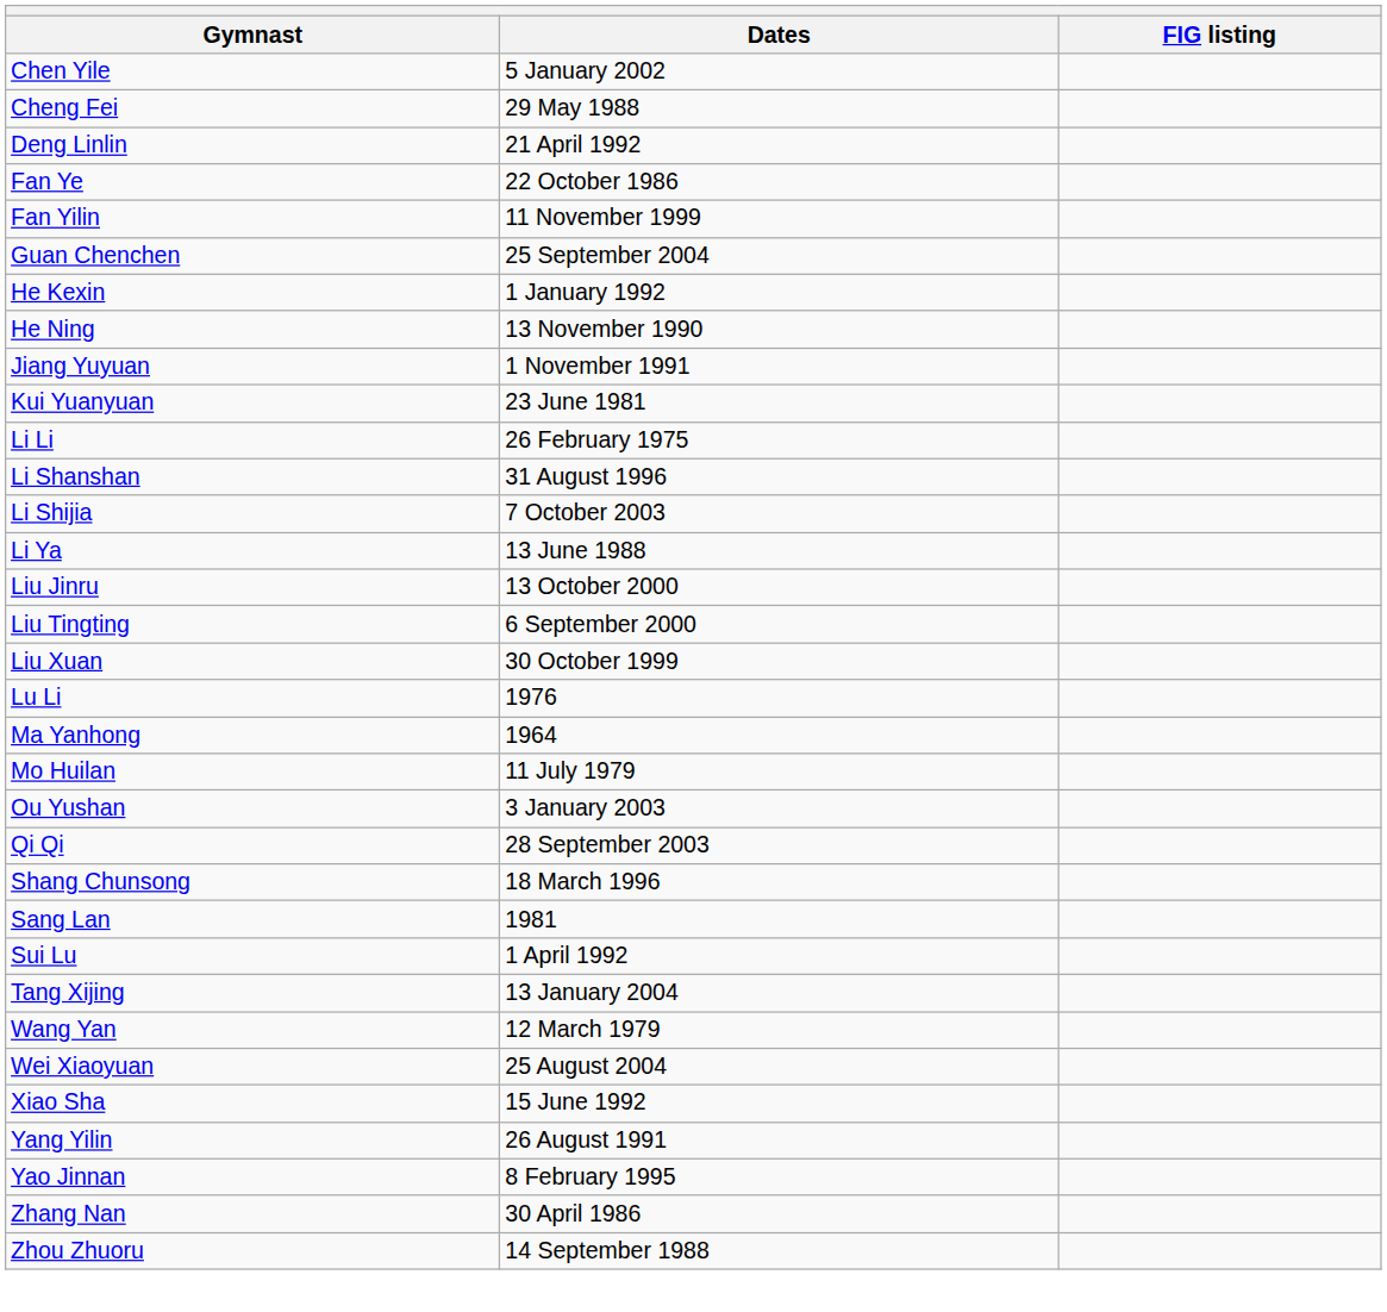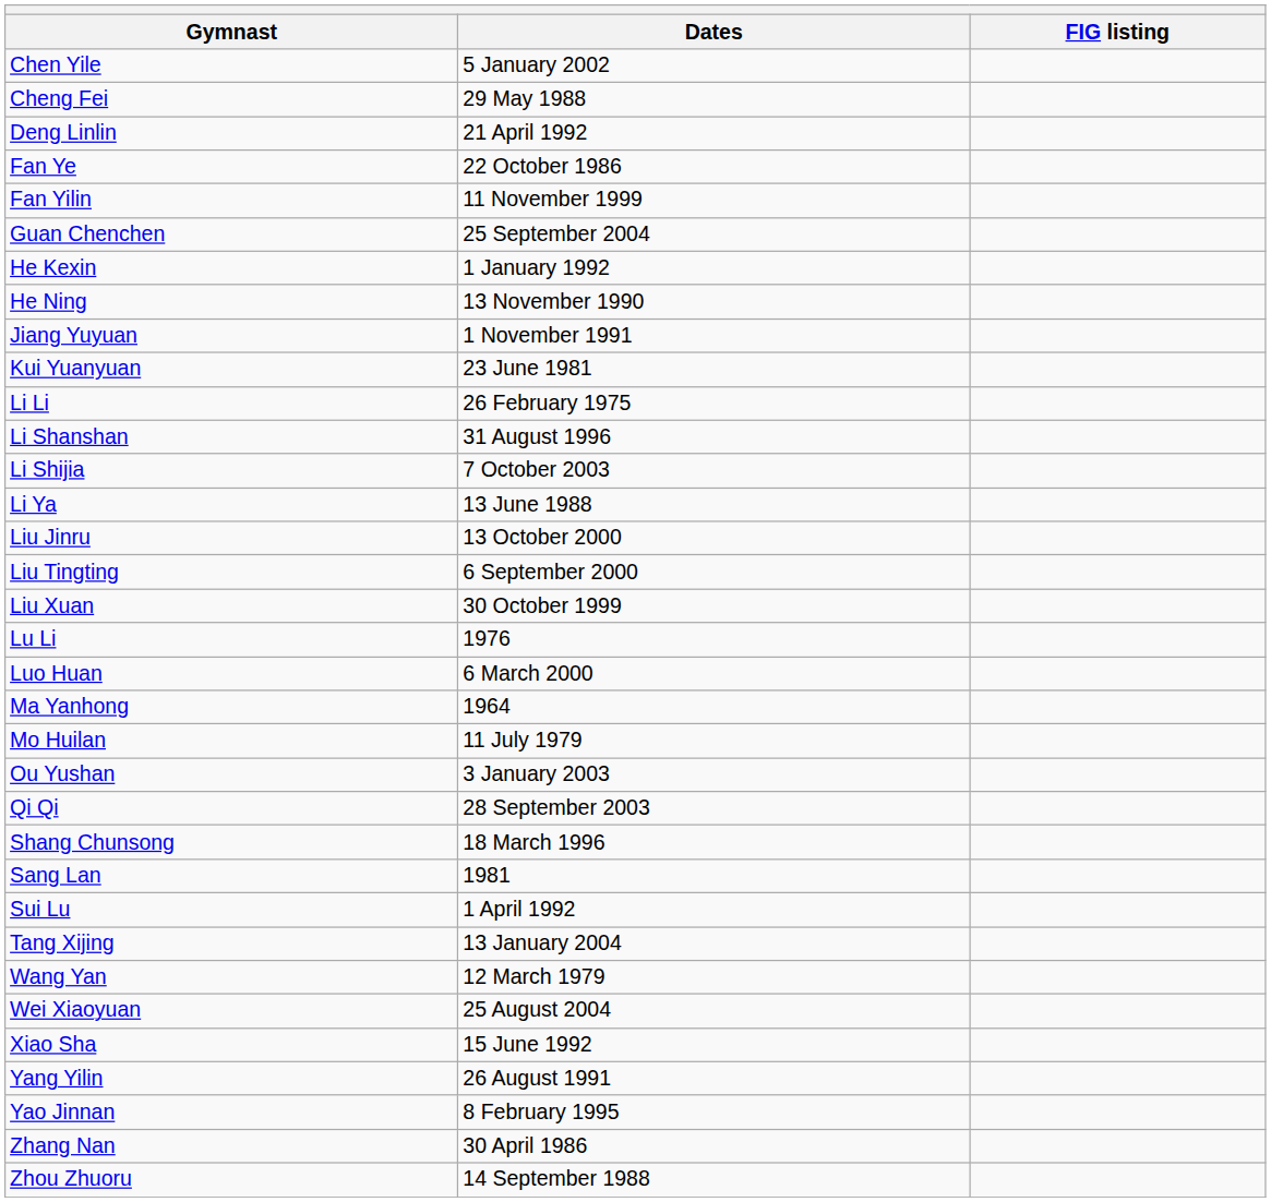+ row: Luo Huan | 6 March 2000
